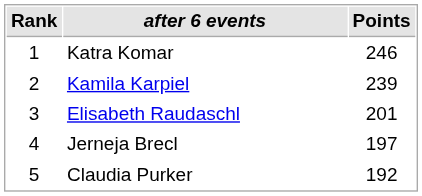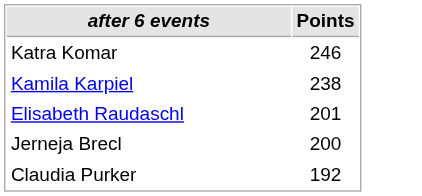- column: Rank | 1 | 2 | 3 | 4 | 5
Kamila Karpiel | Points: 239 -> 238
Jerneja Brecl | Points: 197 -> 200
